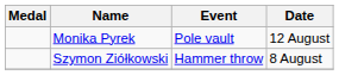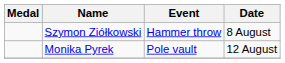rows swapped: Szymon Ziółkowski <-> Monika Pyrek
